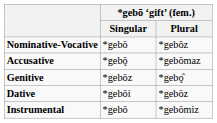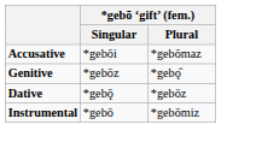- row: Nominative-Vocative | *gebō | *gebôz
Accusative | *gebō ‘gift’ (fem.) / Singular: *gebǭ -> *gebōi
Dative | *gebō ‘gift’ (fem.) / Singular: *gebōi -> *gebǭ
